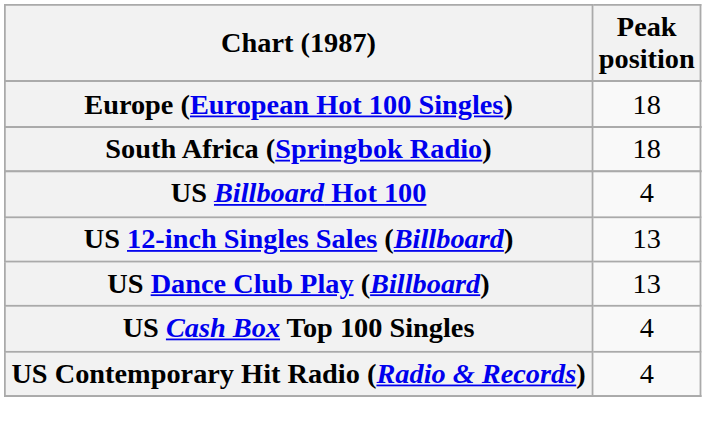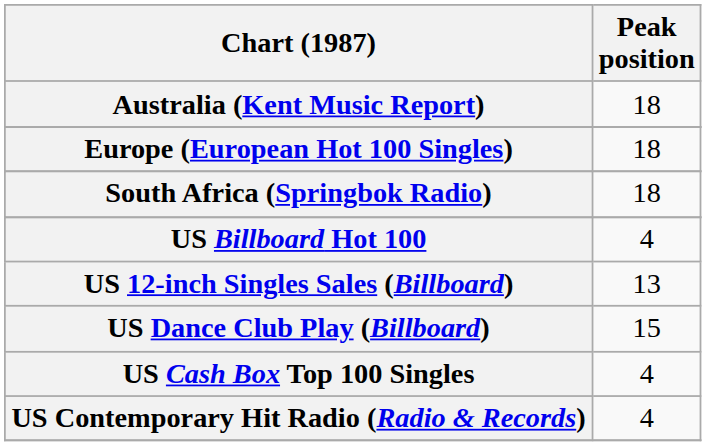+ row: Australia (Kent Music Report) | 18
US Dance Club Play (Billboard) | Peak position: 13 -> 15
